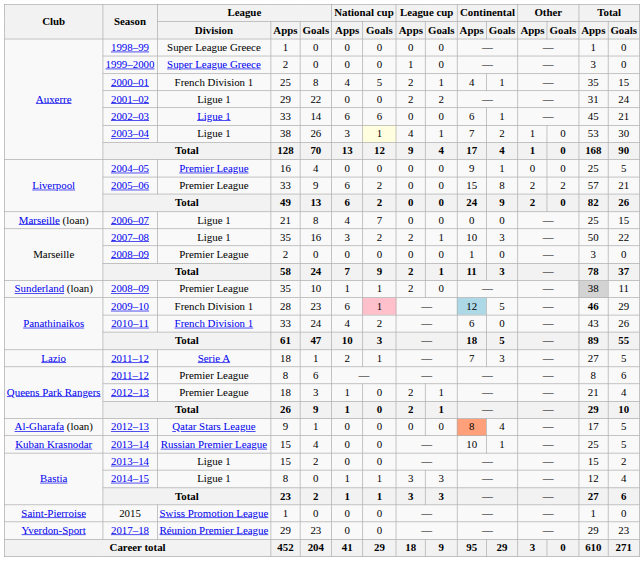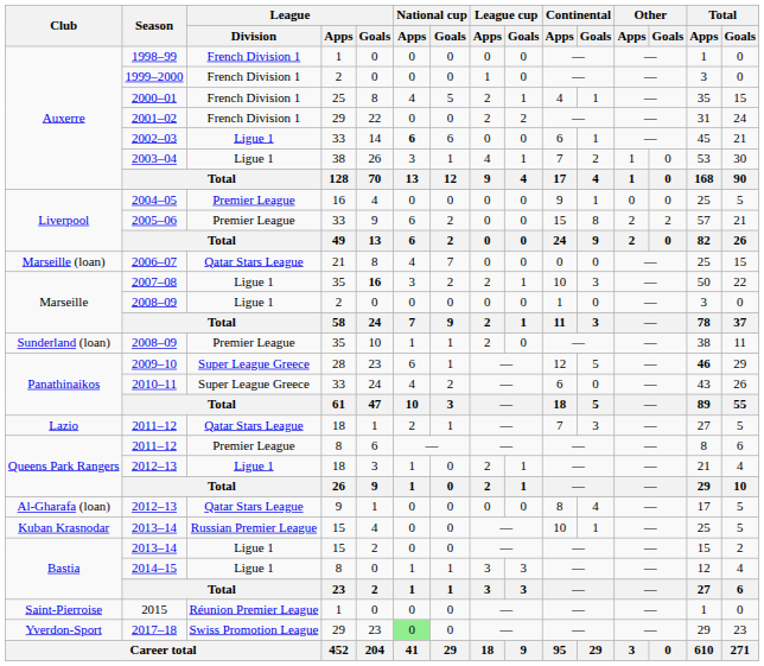1998–99 | League / Division: Super League Greece -> French Division 1
1999–2000 | League / Division: Super League Greece -> French Division 1
2001–02 | League / Division: Ligue 1 -> French Division 1
2002–03 | National cup / Apps: normal -> bold
2003–04 | National cup / Goals: lightyellow background -> no background
2006–07 | League / Division: Ligue 1 -> Qatar Stars League
2007–08 | League / Goals: normal -> bold
Marseille / 2008–09 | League / Division: Premier League -> Ligue 1
Sunderland (loan) / 2008–09 | Total / Apps: lightgrey background -> no background
2009–10 | League / Division: French Division 1 -> Super League Greece
2009–10 | National cup / Goals: pink background -> no background
2009–10 | Continental / Apps: lightblue background -> no background
2010–11 | League / Division: French Division 1 -> Super League Greece
Lazio / 2011–12 | League / Division: Serie A -> Qatar Stars League
Queens Park Rangers / 2012–13 | League / Division: Premier League -> Ligue 1
Al-Gharafa (loan) / 2012–13 | Continental / Apps: lightsalmon background -> no background
2015 | League / Division: Swiss Promotion League -> Réunion Premier League
2017–18 | League / Division: Réunion Premier League -> Swiss Promotion League
2017–18 | National cup / Apps: no background -> lightgreen background
